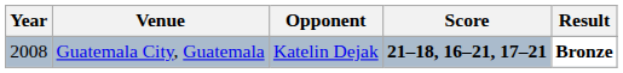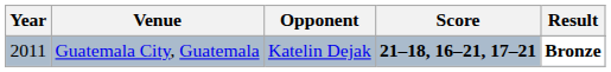Guatemala City, Guatemala | Year: 2008 -> 2011
